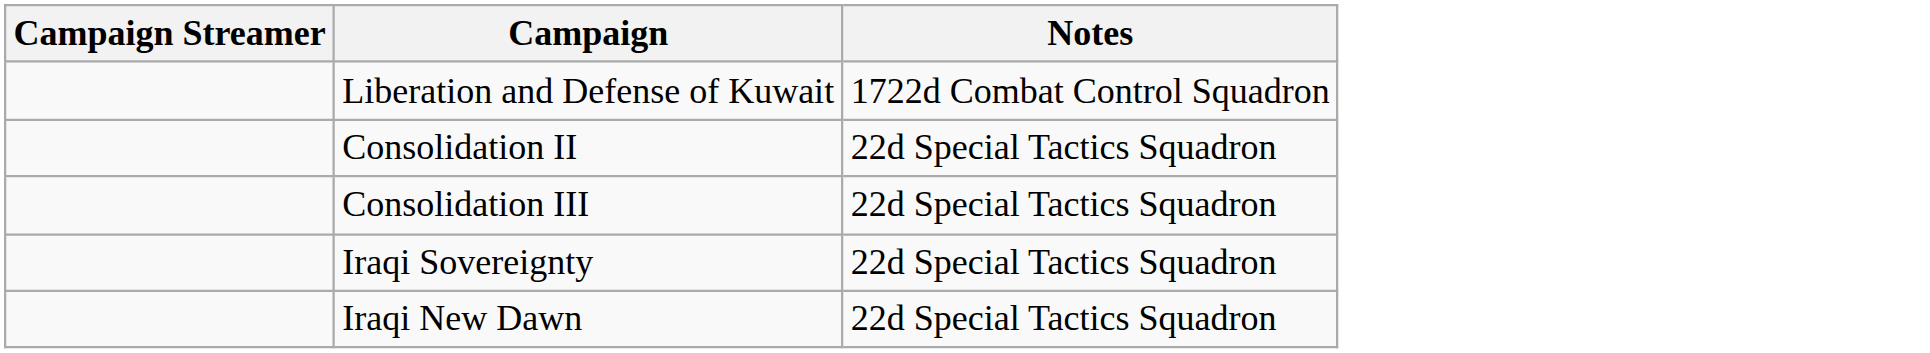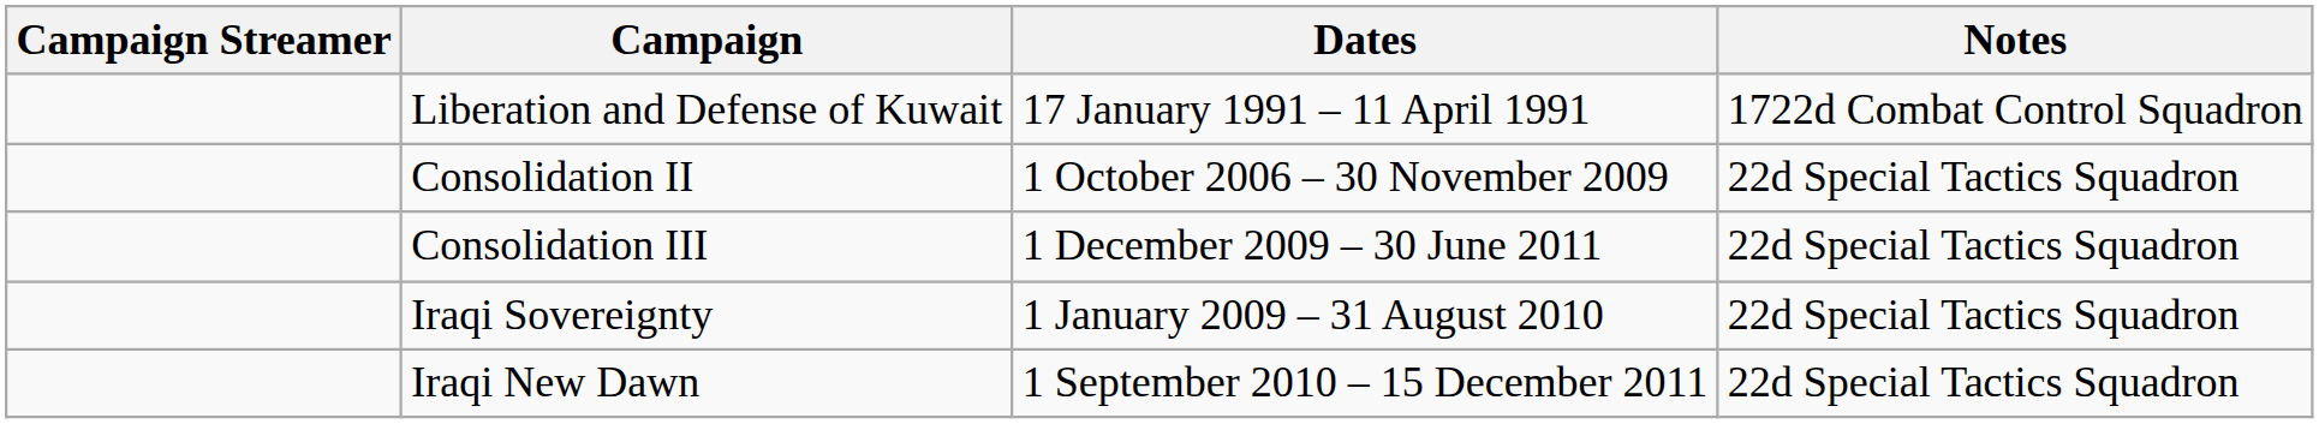+ column: Dates | 17 January 1991 – 11 April 1991 | 1 October 2006 – 30 November 2009 | 1 December 2009 – 30 June 2011 | 1 January 2009 – 31 August 2010 | 1 September 2010 – 15 December 2011
